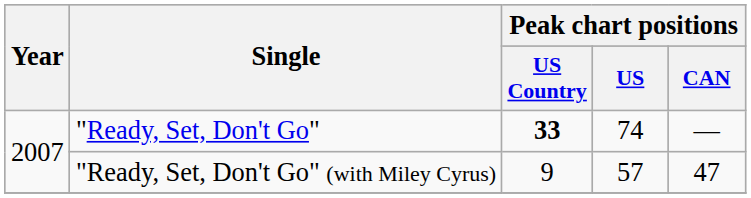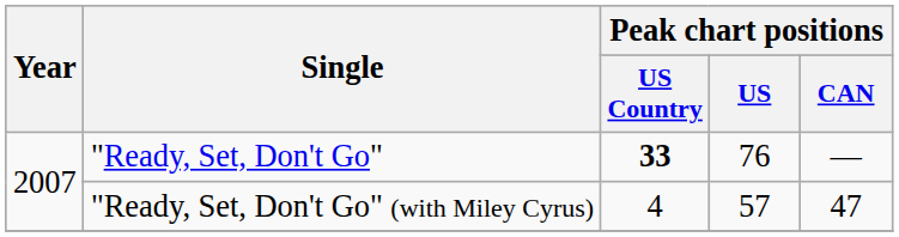"Ready, Set, Don't Go" | Peak chart positions / US: 74 -> 76
"Ready, Set, Don't Go" (with Miley Cyrus) | Peak chart positions / US Country: 9 -> 4
